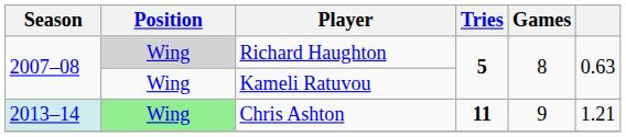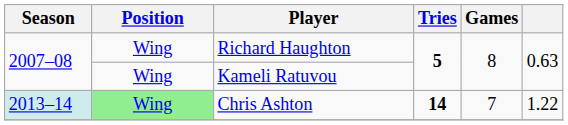Richard Haughton | Position: lightgrey background -> no background
Chris Ashton | Tries: 11 -> 14
Chris Ashton | Games: 9 -> 7
Chris Ashton | column 6: 1.21 -> 1.22
